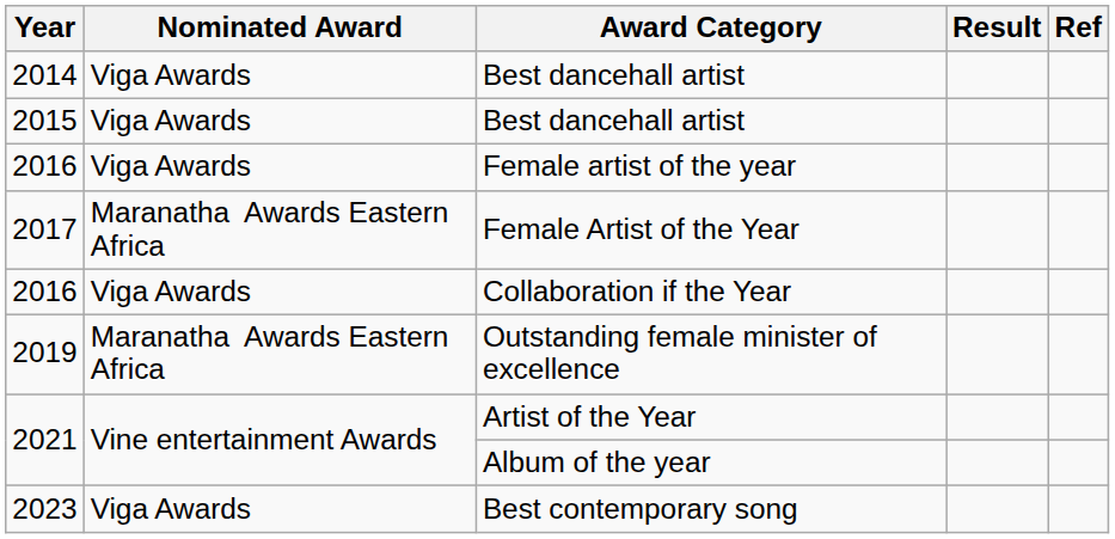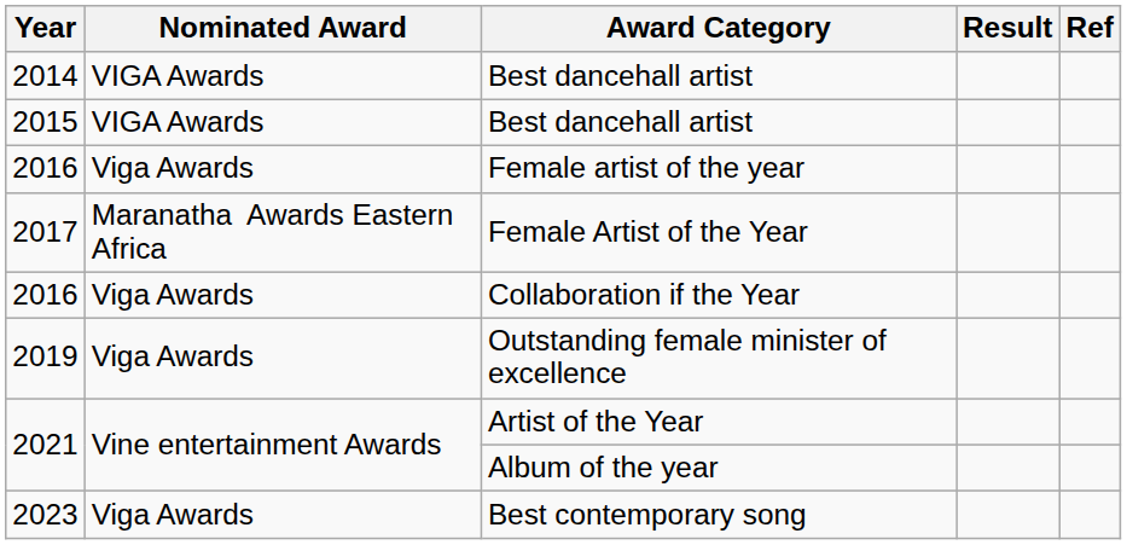2014 / Best dancehall artist | Nominated Award: Viga Awards -> VIGA Awards
2015 / Best dancehall artist | Nominated Award: Viga Awards -> VIGA Awards
Outstanding female minister of excellence | Nominated Award: Maranatha Awards Eastern Africa -> Viga Awards
